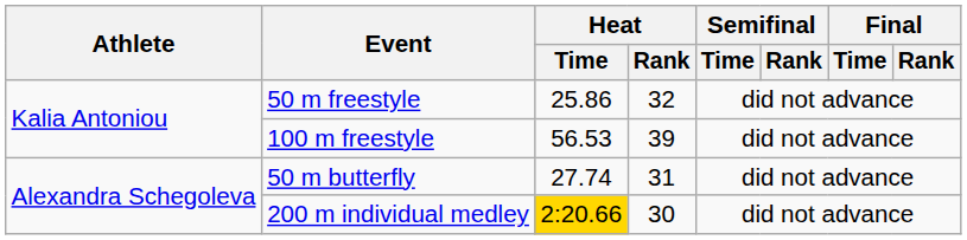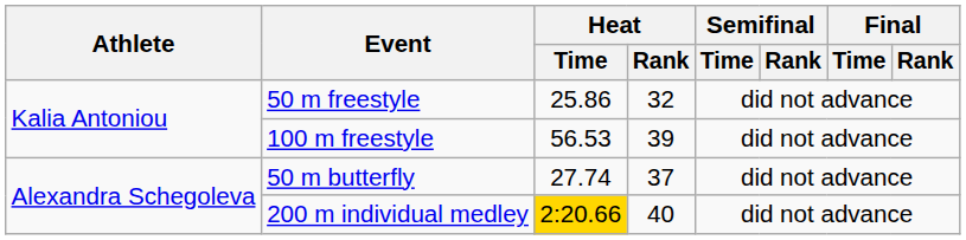50 m butterfly | Heat / Rank: 31 -> 37
200 m individual medley | Heat / Rank: 30 -> 40
